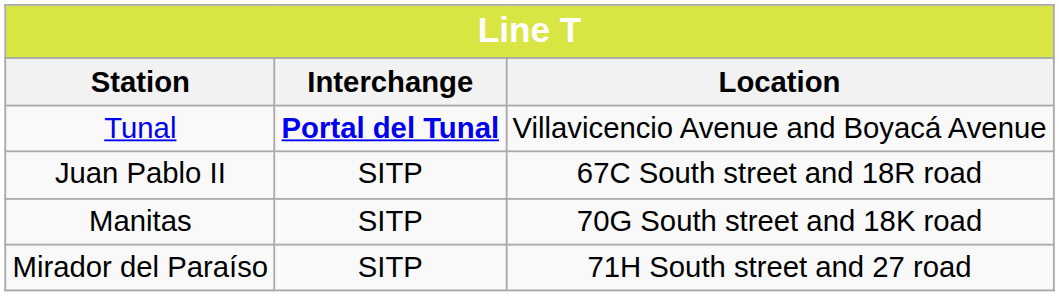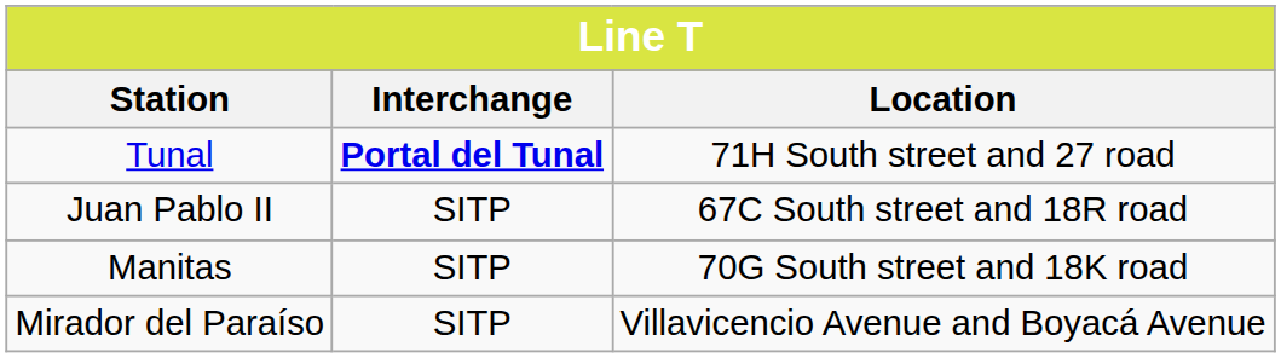Tunal | column 3: Villavicencio Avenue and Boyacá Avenue -> 71H South street and 27 road
Mirador del Paraíso | column 3: 71H South street and 27 road -> Villavicencio Avenue and Boyacá Avenue
